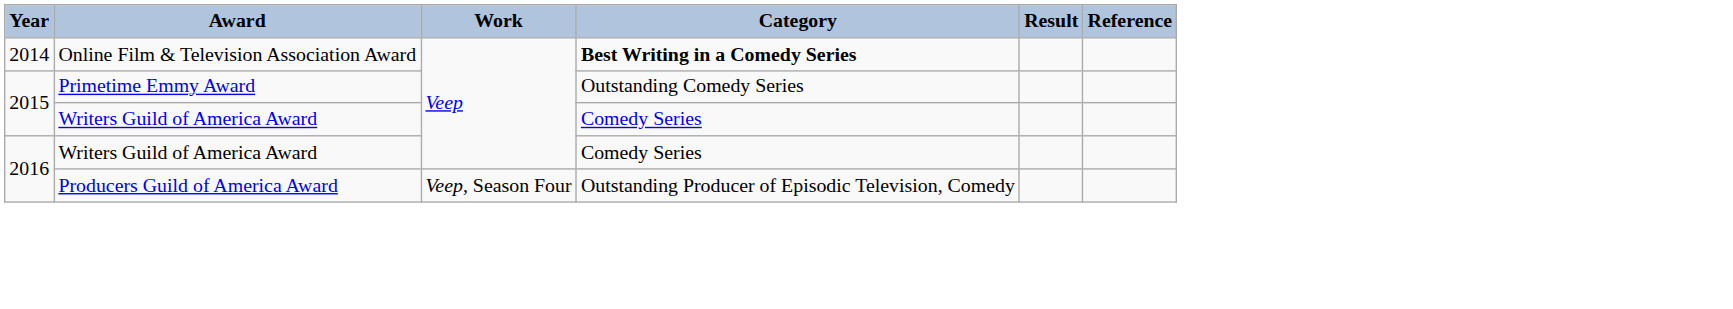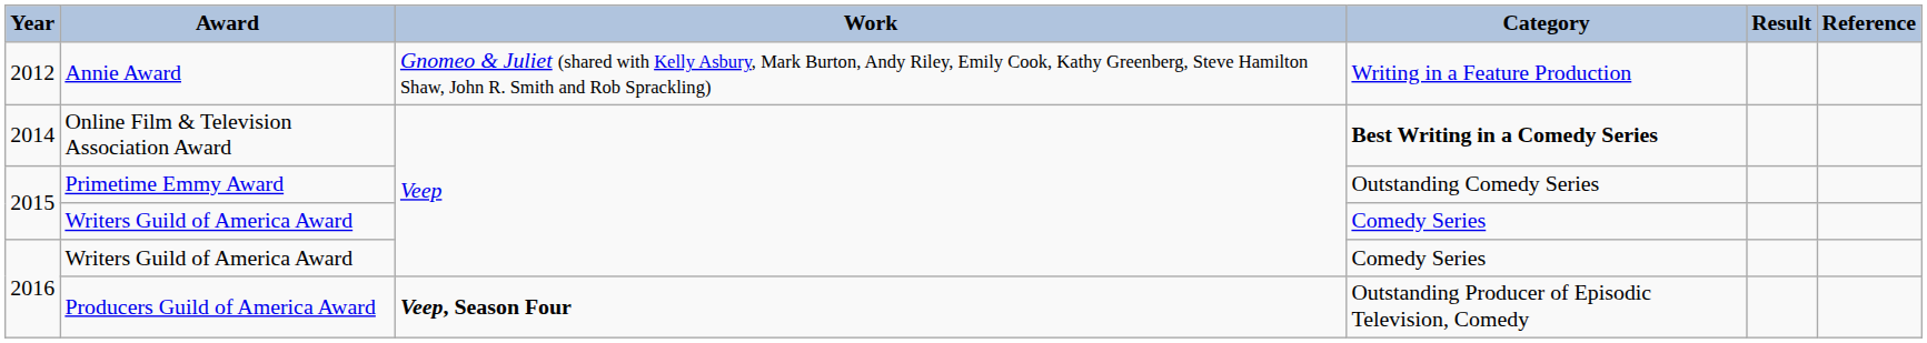+ row: 2012 | Annie Award | Gnomeo & Juliet (shared with Kelly Asbury, Mark Burton, Andy Riley, Emily Cook, Kathy Greenberg, Steve Hamilton Shaw, John R. Smith and Rob Sprackling) | Writing in a Feature Production
Producers Guild of America Award | Work: normal -> bold
